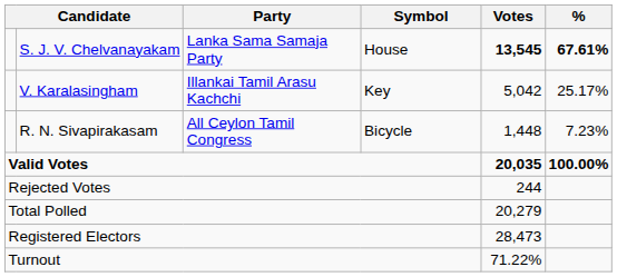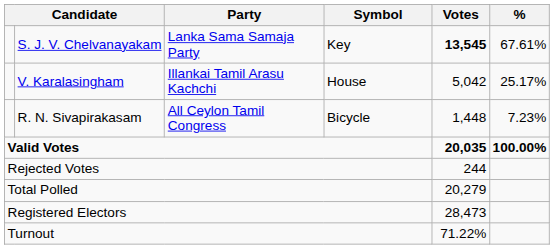S. J. V. Chelvanayakam | Symbol: House -> Key
S. J. V. Chelvanayakam | %: bold -> normal
V. Karalasingham | Symbol: Key -> House
